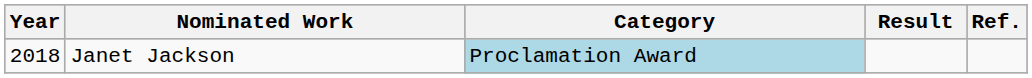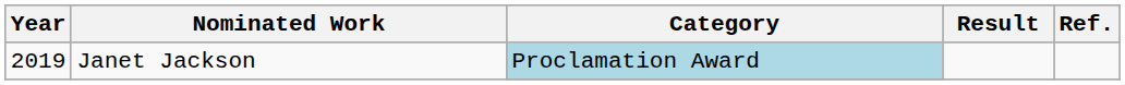Janet Jackson | Year: 2018 -> 2019
